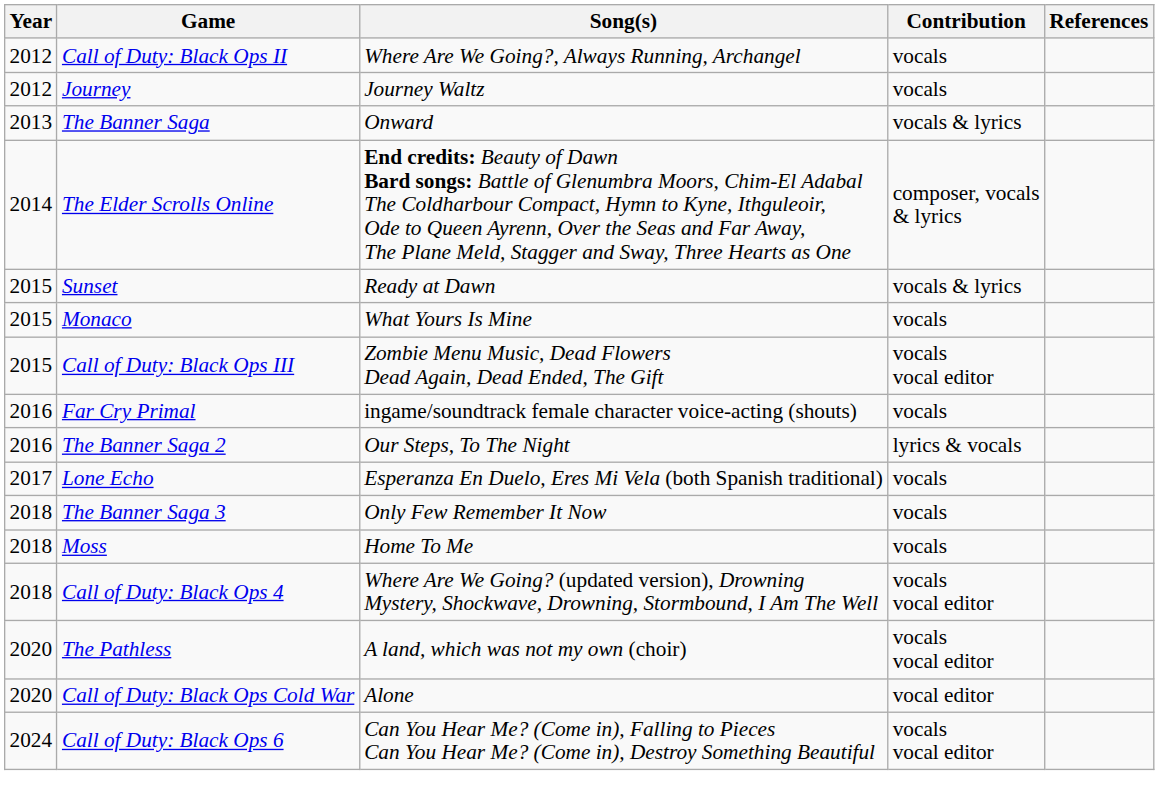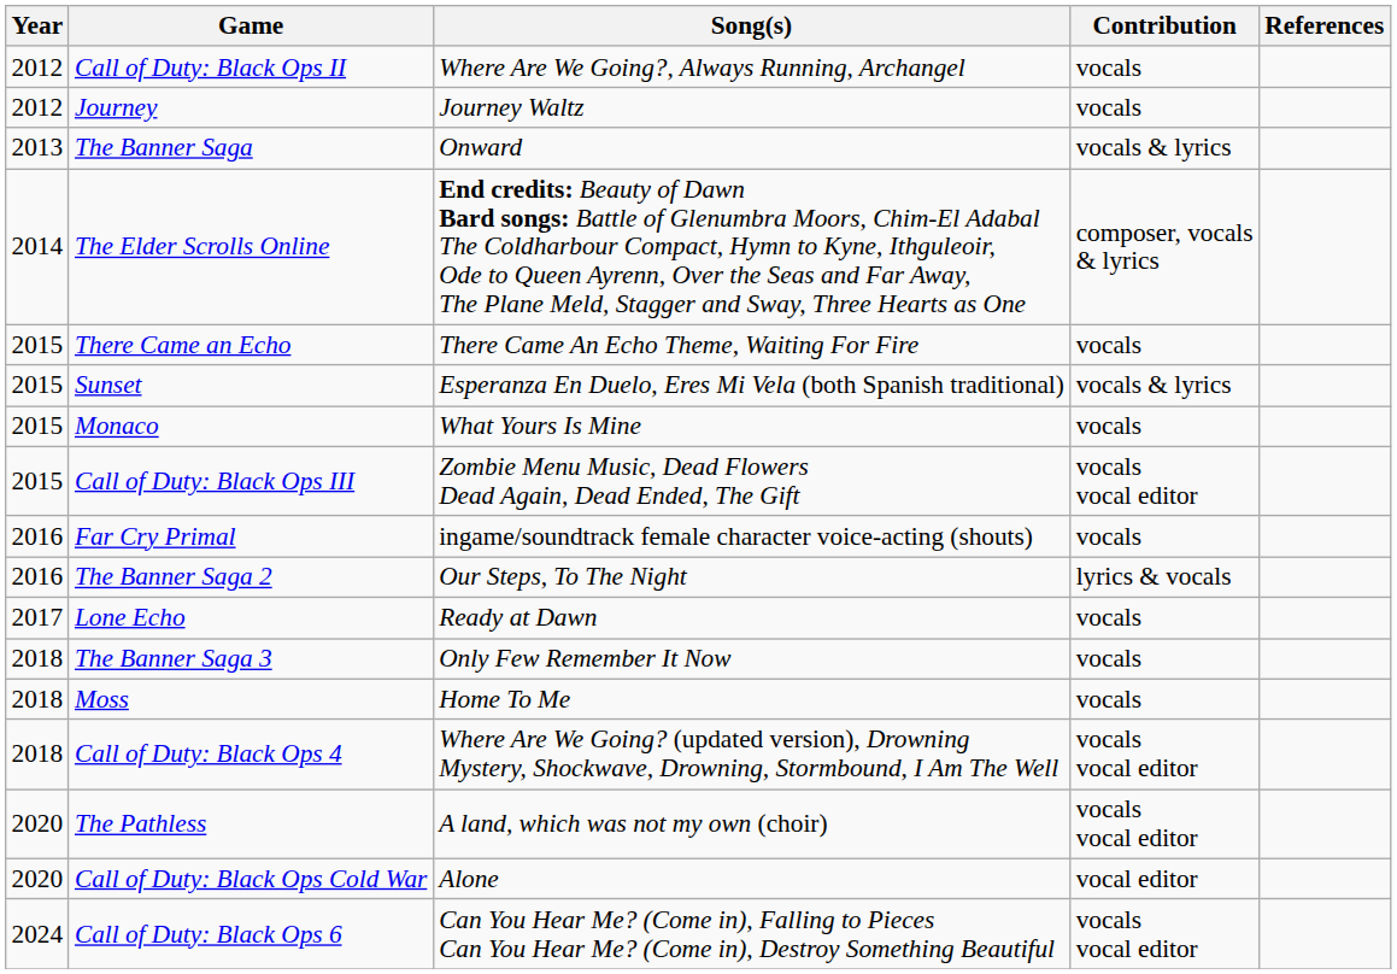+ row: 2015 | There Came an Echo | There Came An Echo Theme, Waiting For Fire | vocals
Sunset | Song(s): Ready at Dawn -> Esperanza En Duelo, Eres Mi Vela (both Spanish traditional)
Lone Echo | Song(s): Esperanza En Duelo, Eres Mi Vela (both Spanish traditional) -> Ready at Dawn
